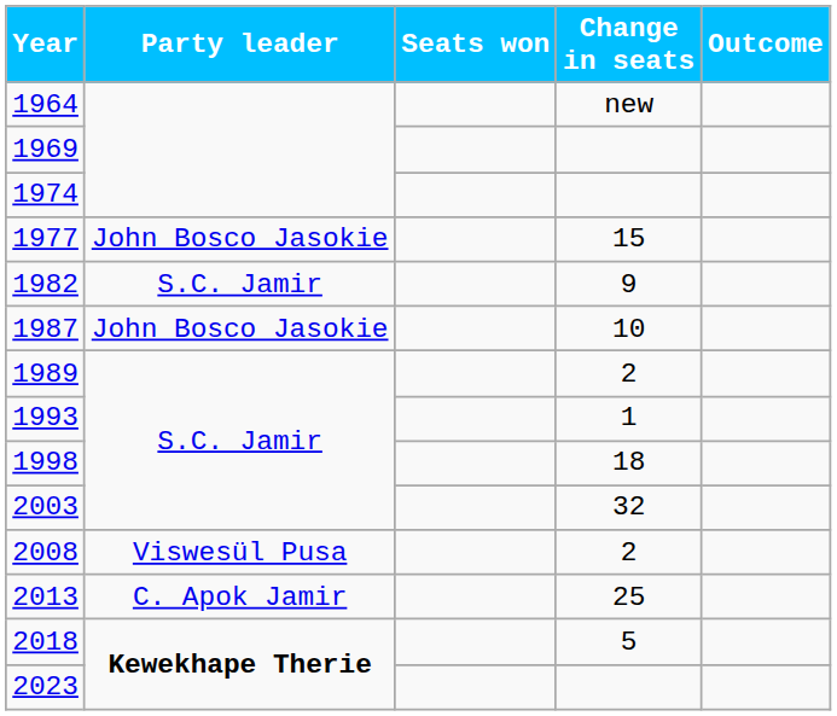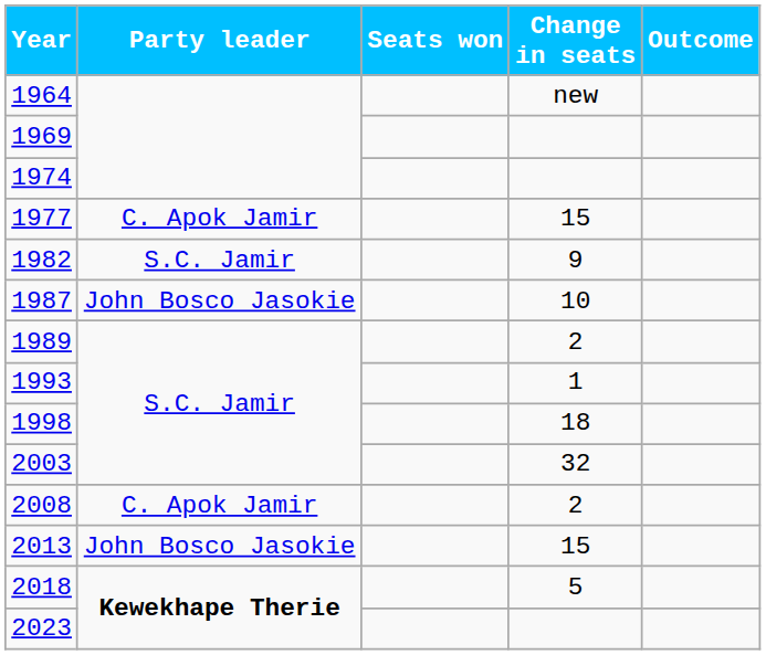1977 | Party leader: John Bosco Jasokie -> C. Apok Jamir
2008 | Party leader: Viswesül Pusa -> C. Apok Jamir
2013 | Party leader: C. Apok Jamir -> John Bosco Jasokie
2013 | Change in seats: 25 -> 15
